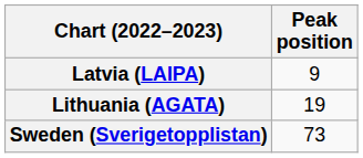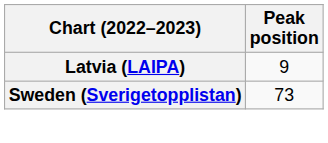- row: Lithuania (AGATA) | 19
